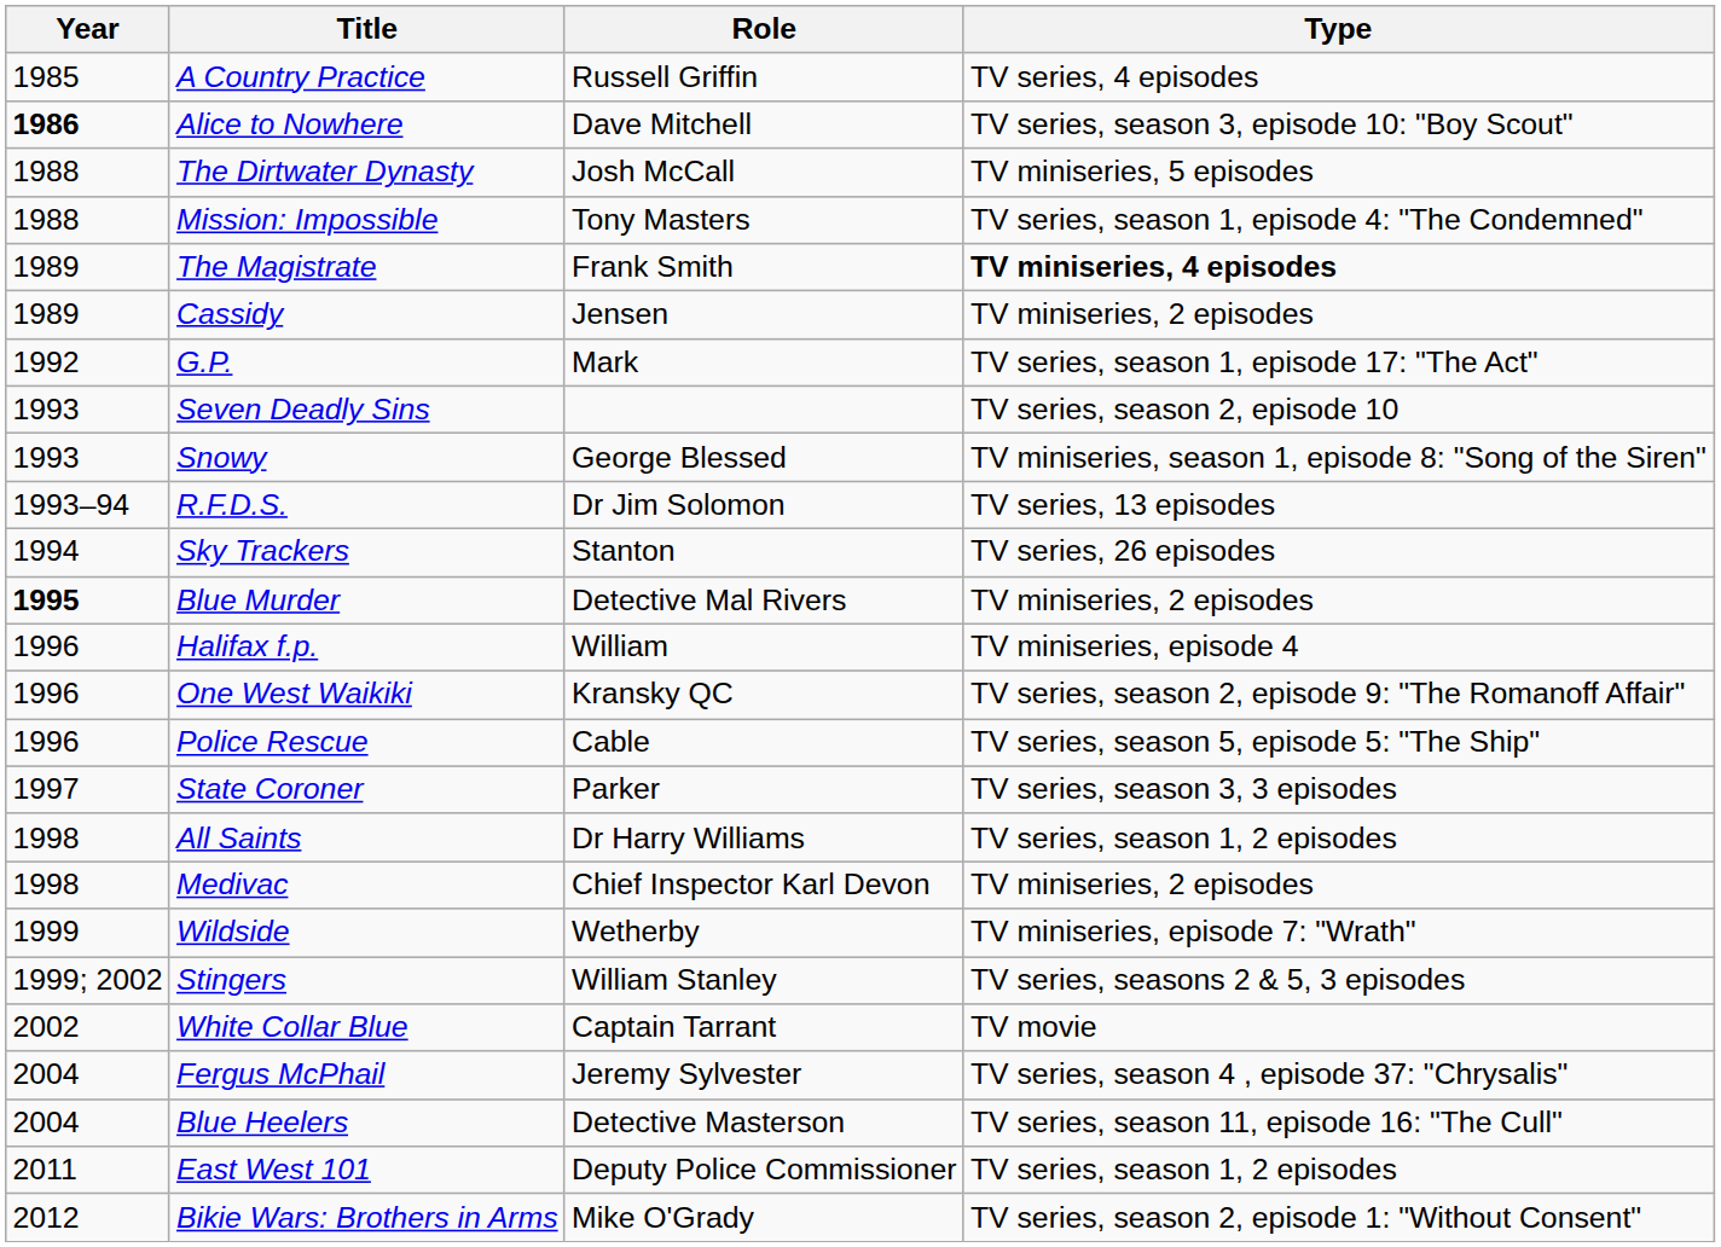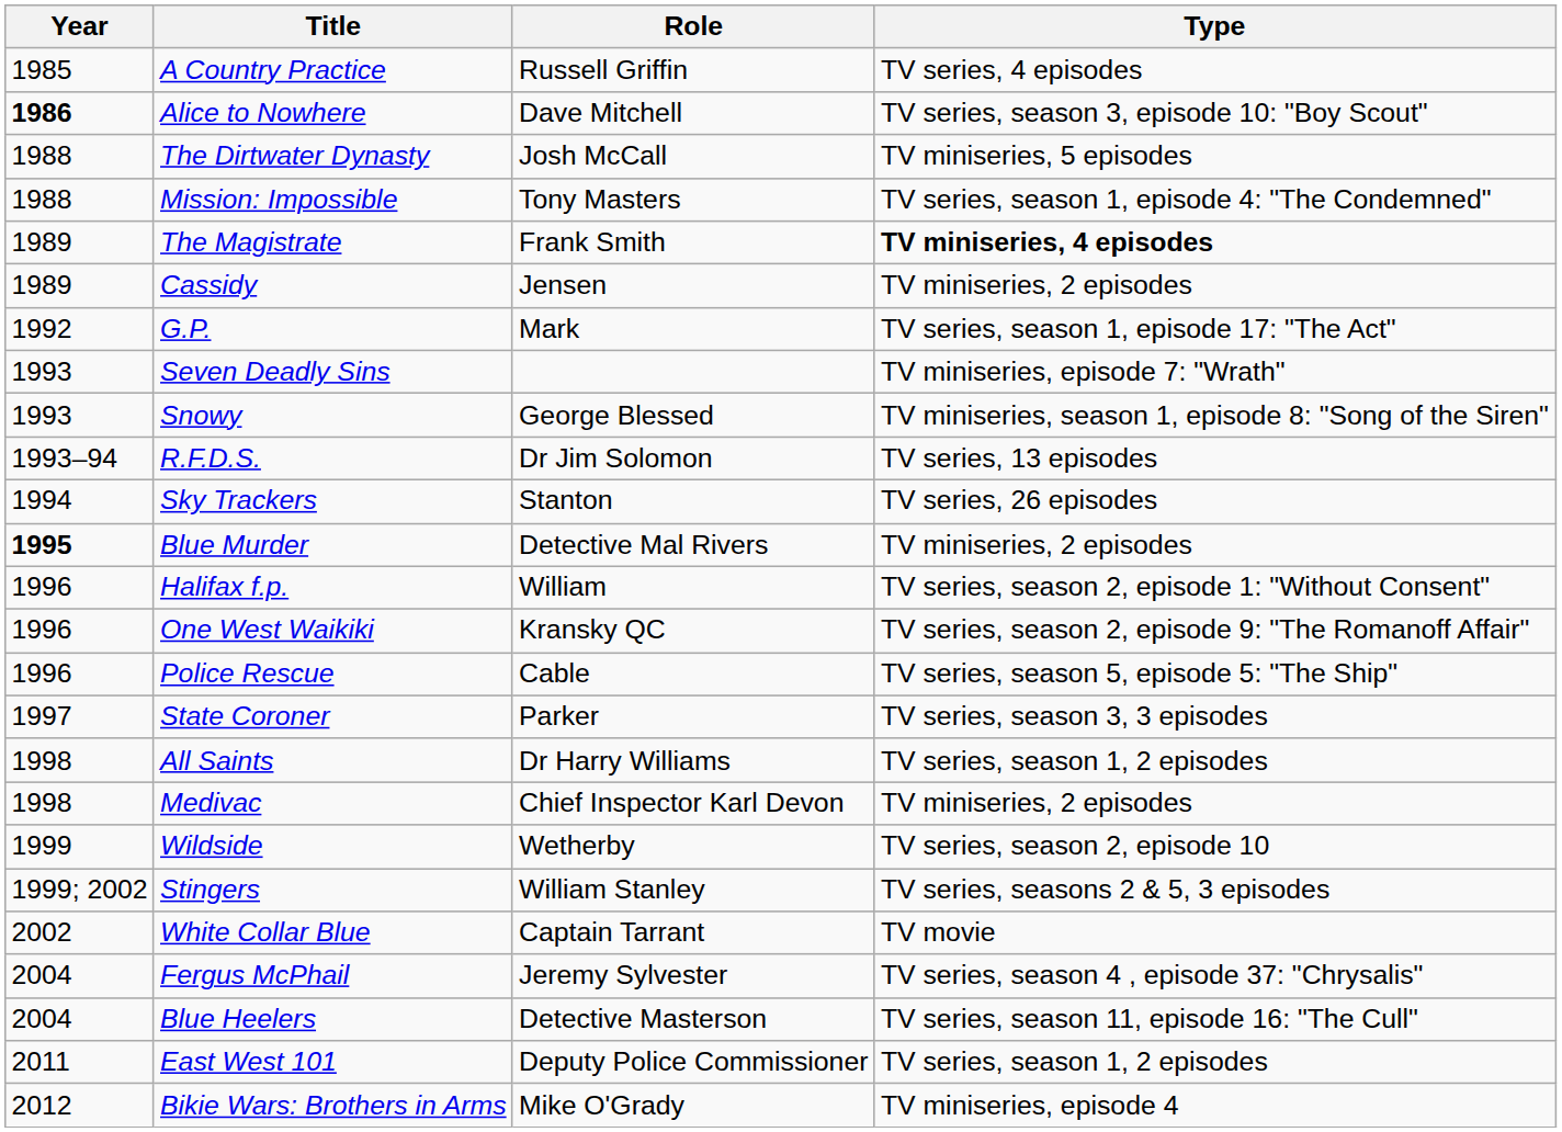Seven Deadly Sins | Type: TV series, season 2, episode 10 -> TV miniseries, episode 7: "Wrath"
Halifax f.p. | Type: TV miniseries, episode 4 -> TV series, season 2, episode 1: "Without Consent"
Wildside | Type: TV miniseries, episode 7: "Wrath" -> TV series, season 2, episode 10
Bikie Wars: Brothers in Arms | Type: TV series, season 2, episode 1: "Without Consent" -> TV miniseries, episode 4
